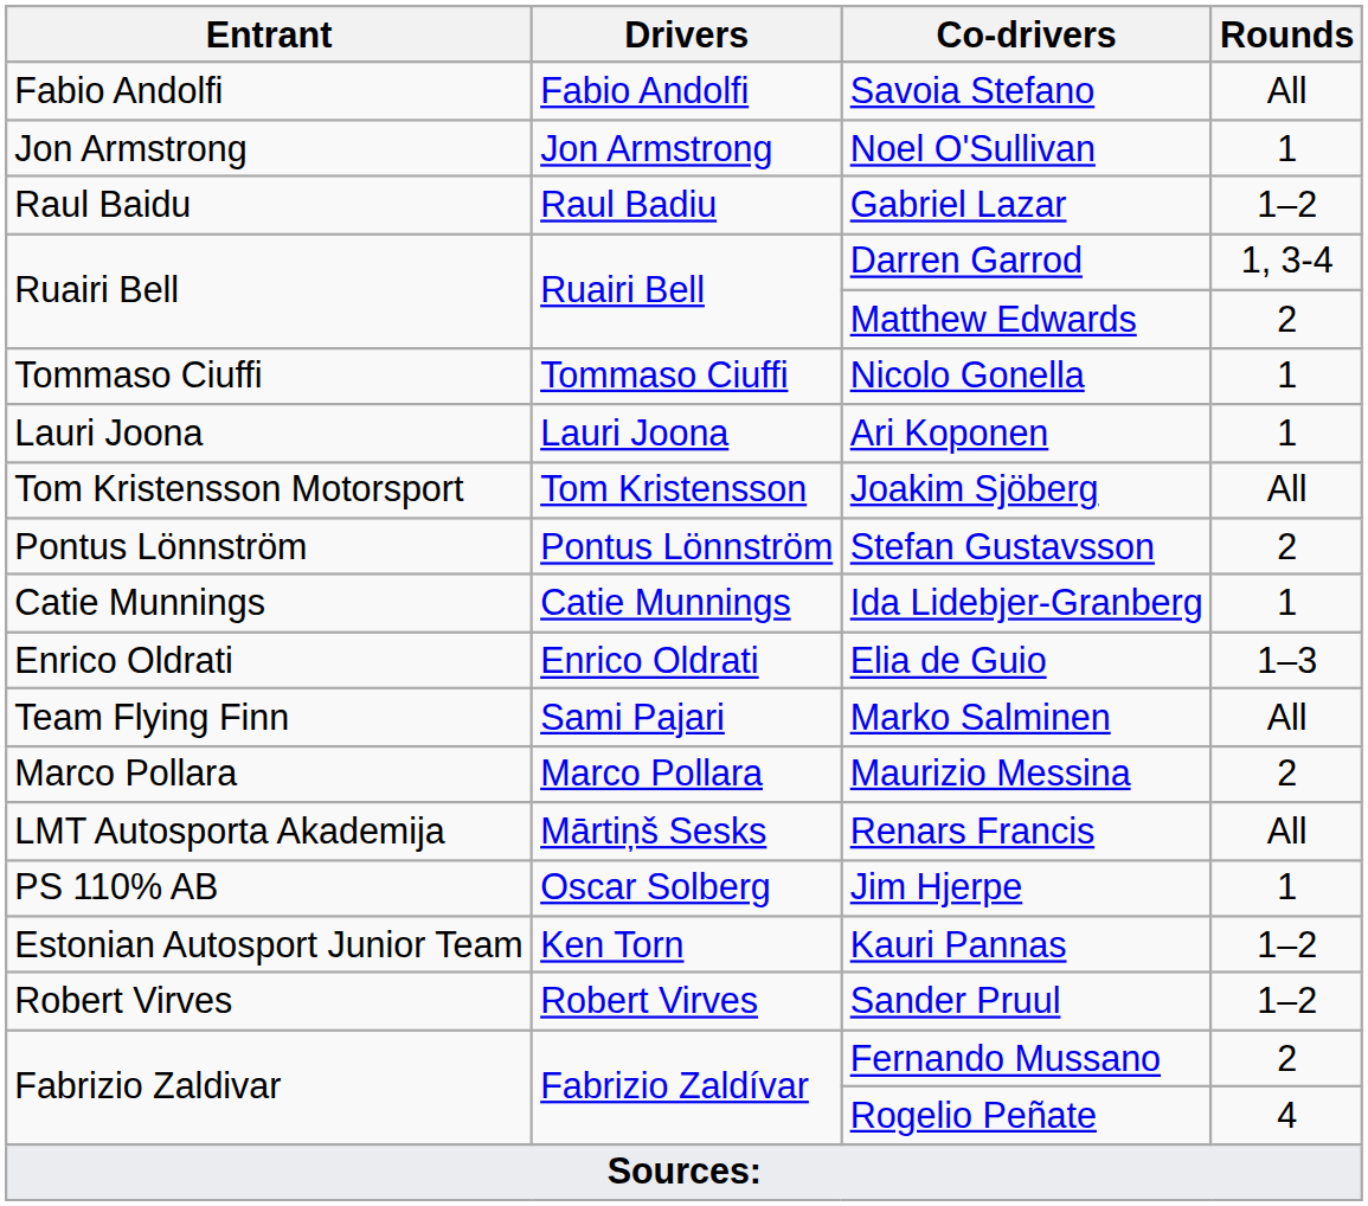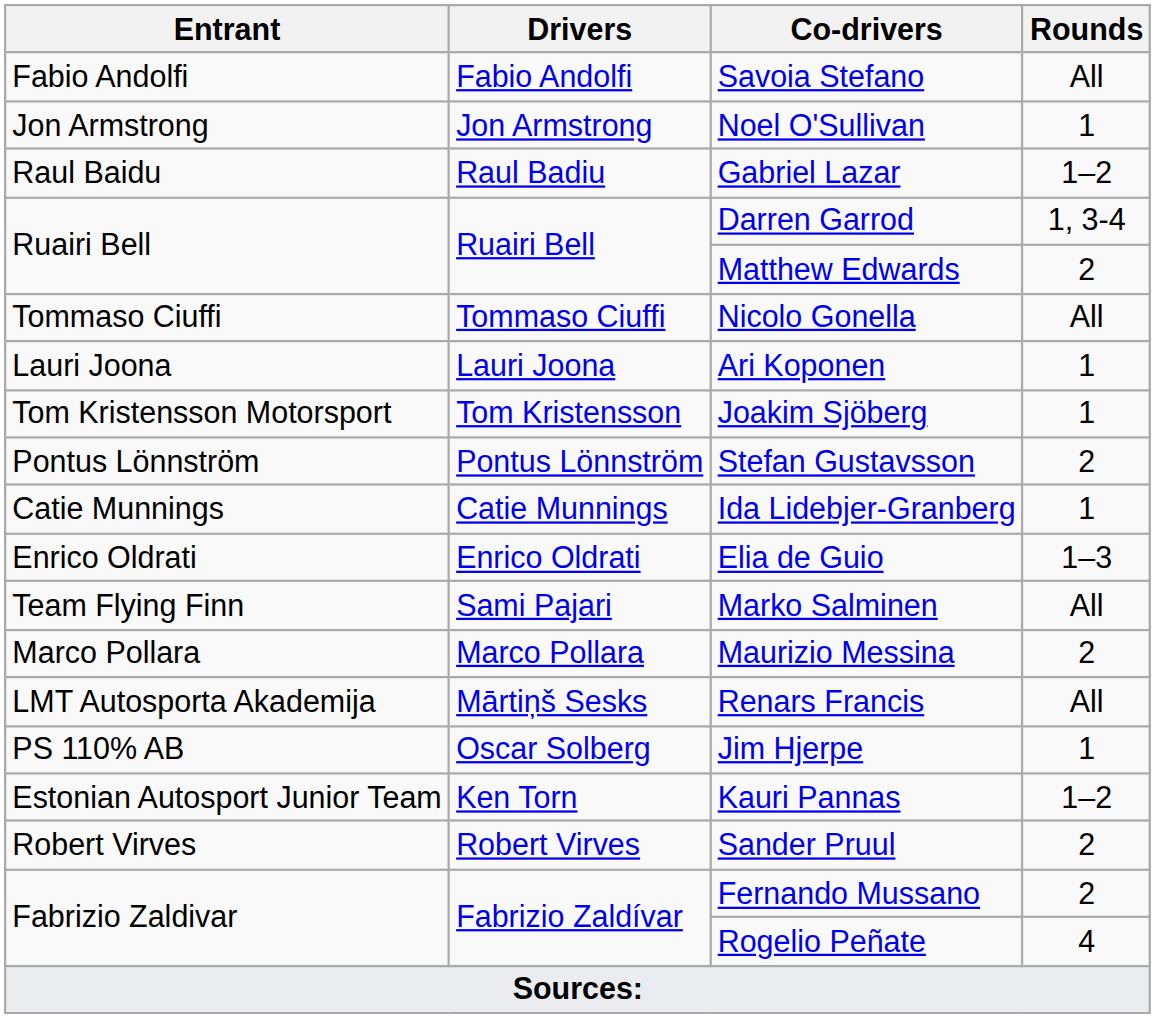Nicolo Gonella | Rounds: 1 -> All
Joakim Sjöberg | Rounds: All -> 1
Sander Pruul | Rounds: 1–2 -> 2
